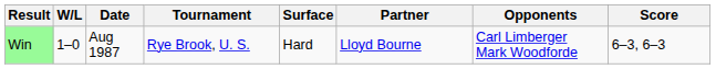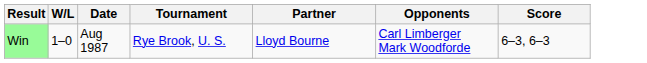- column: Surface | Hard
